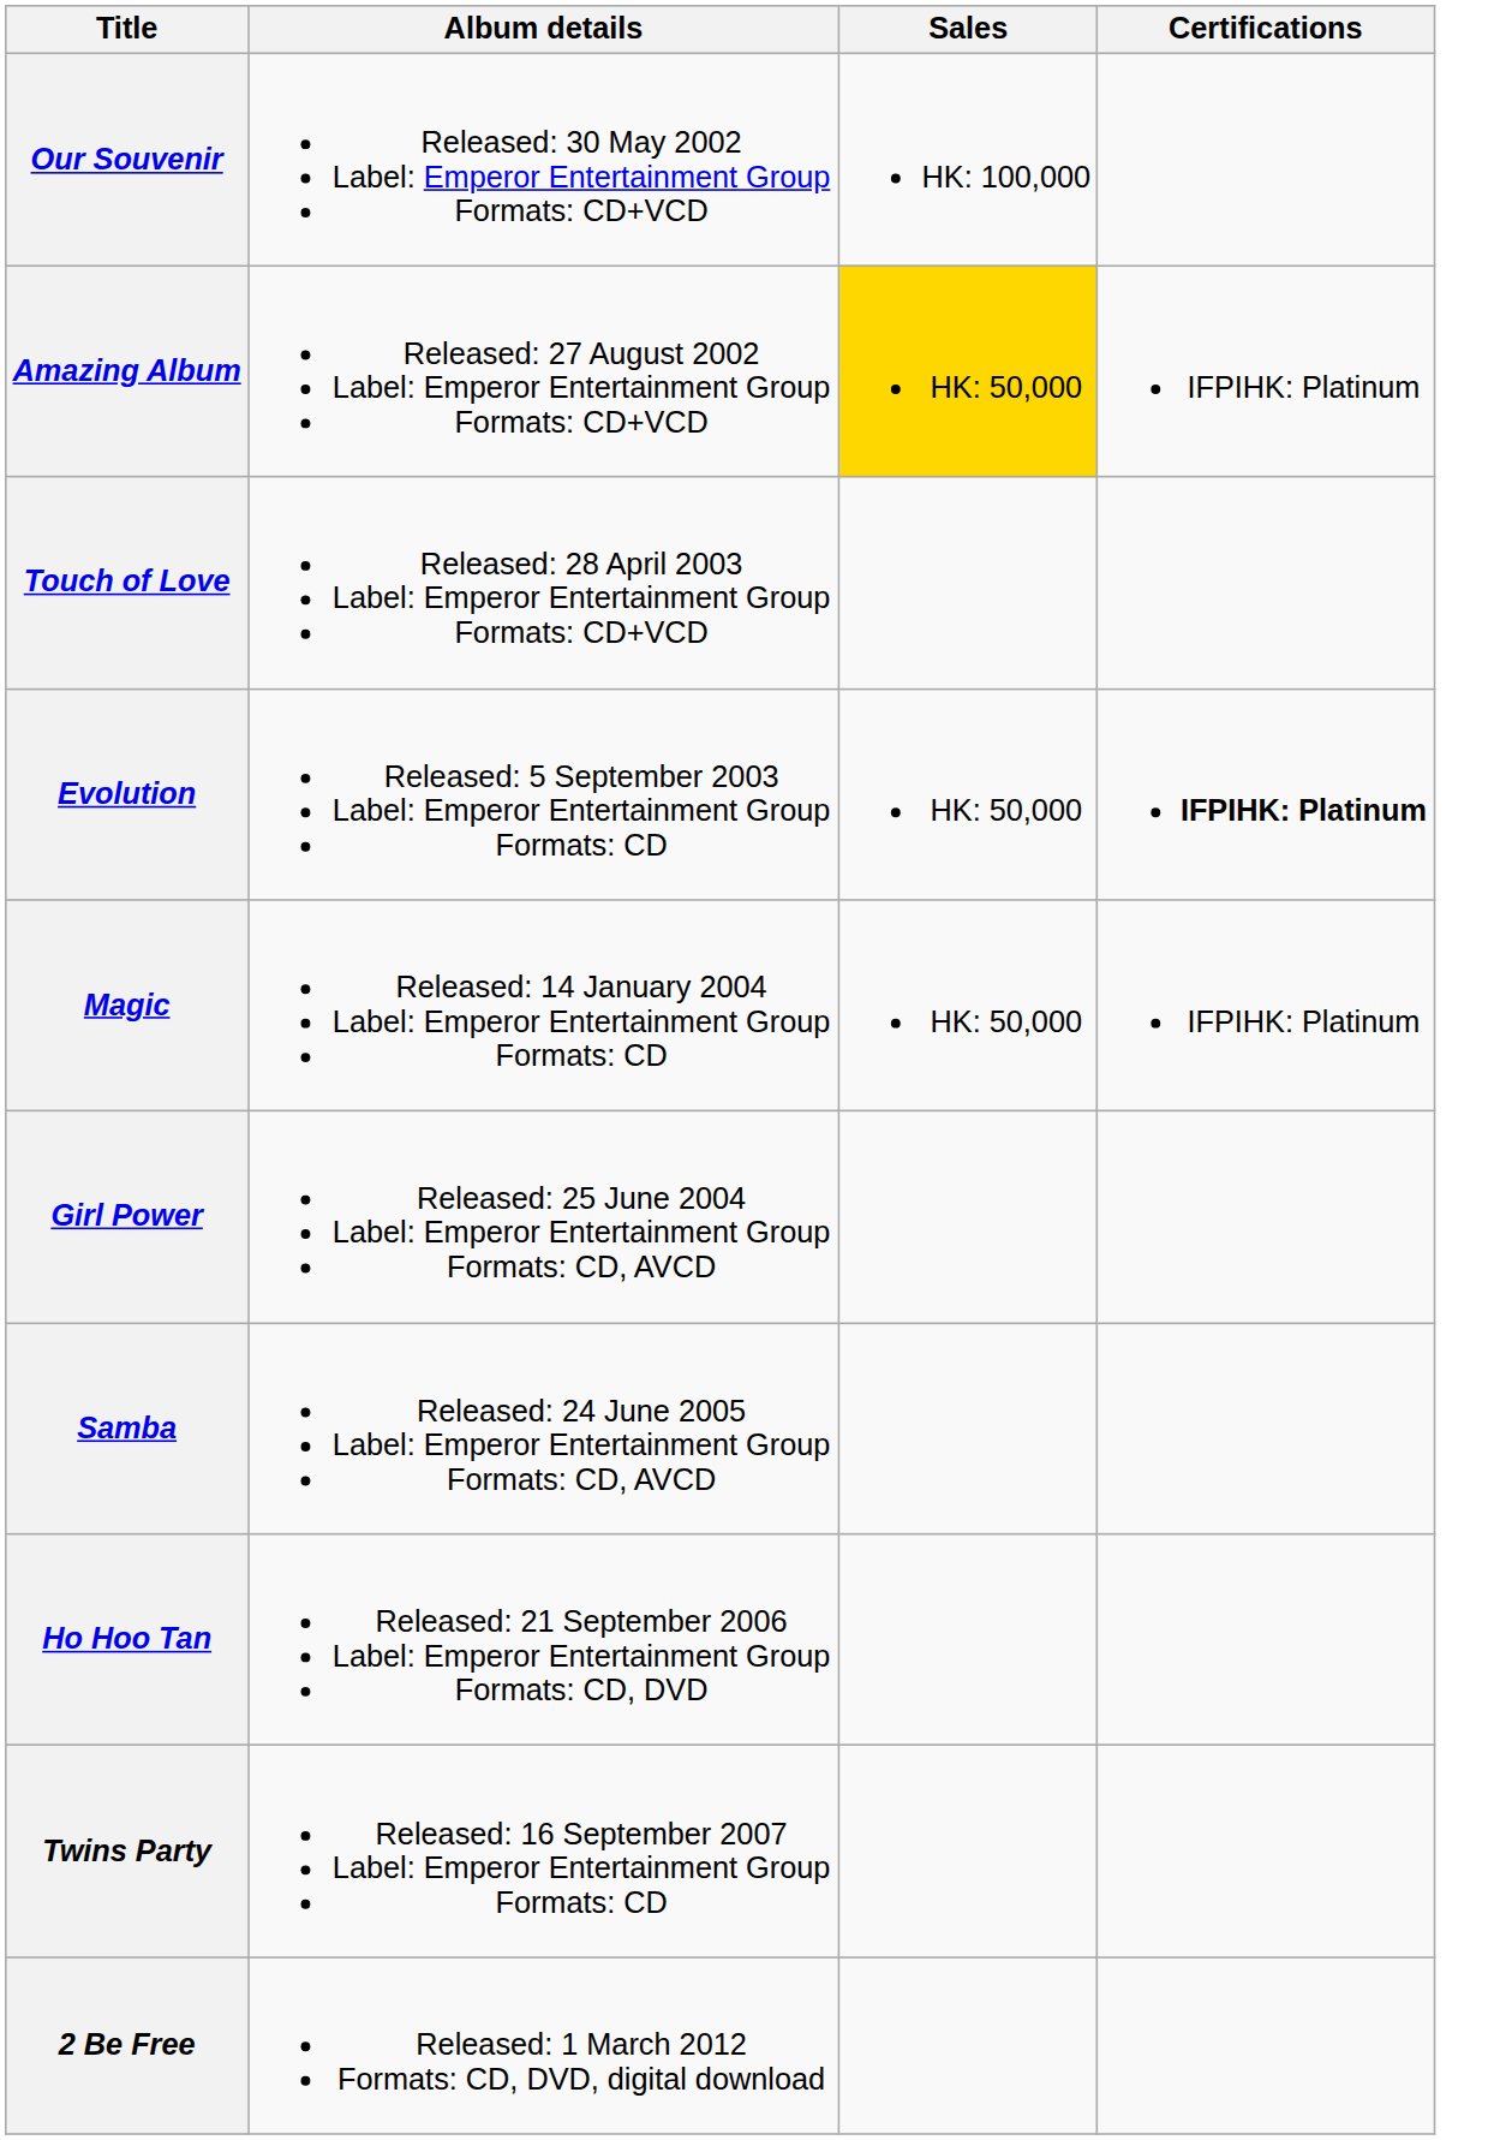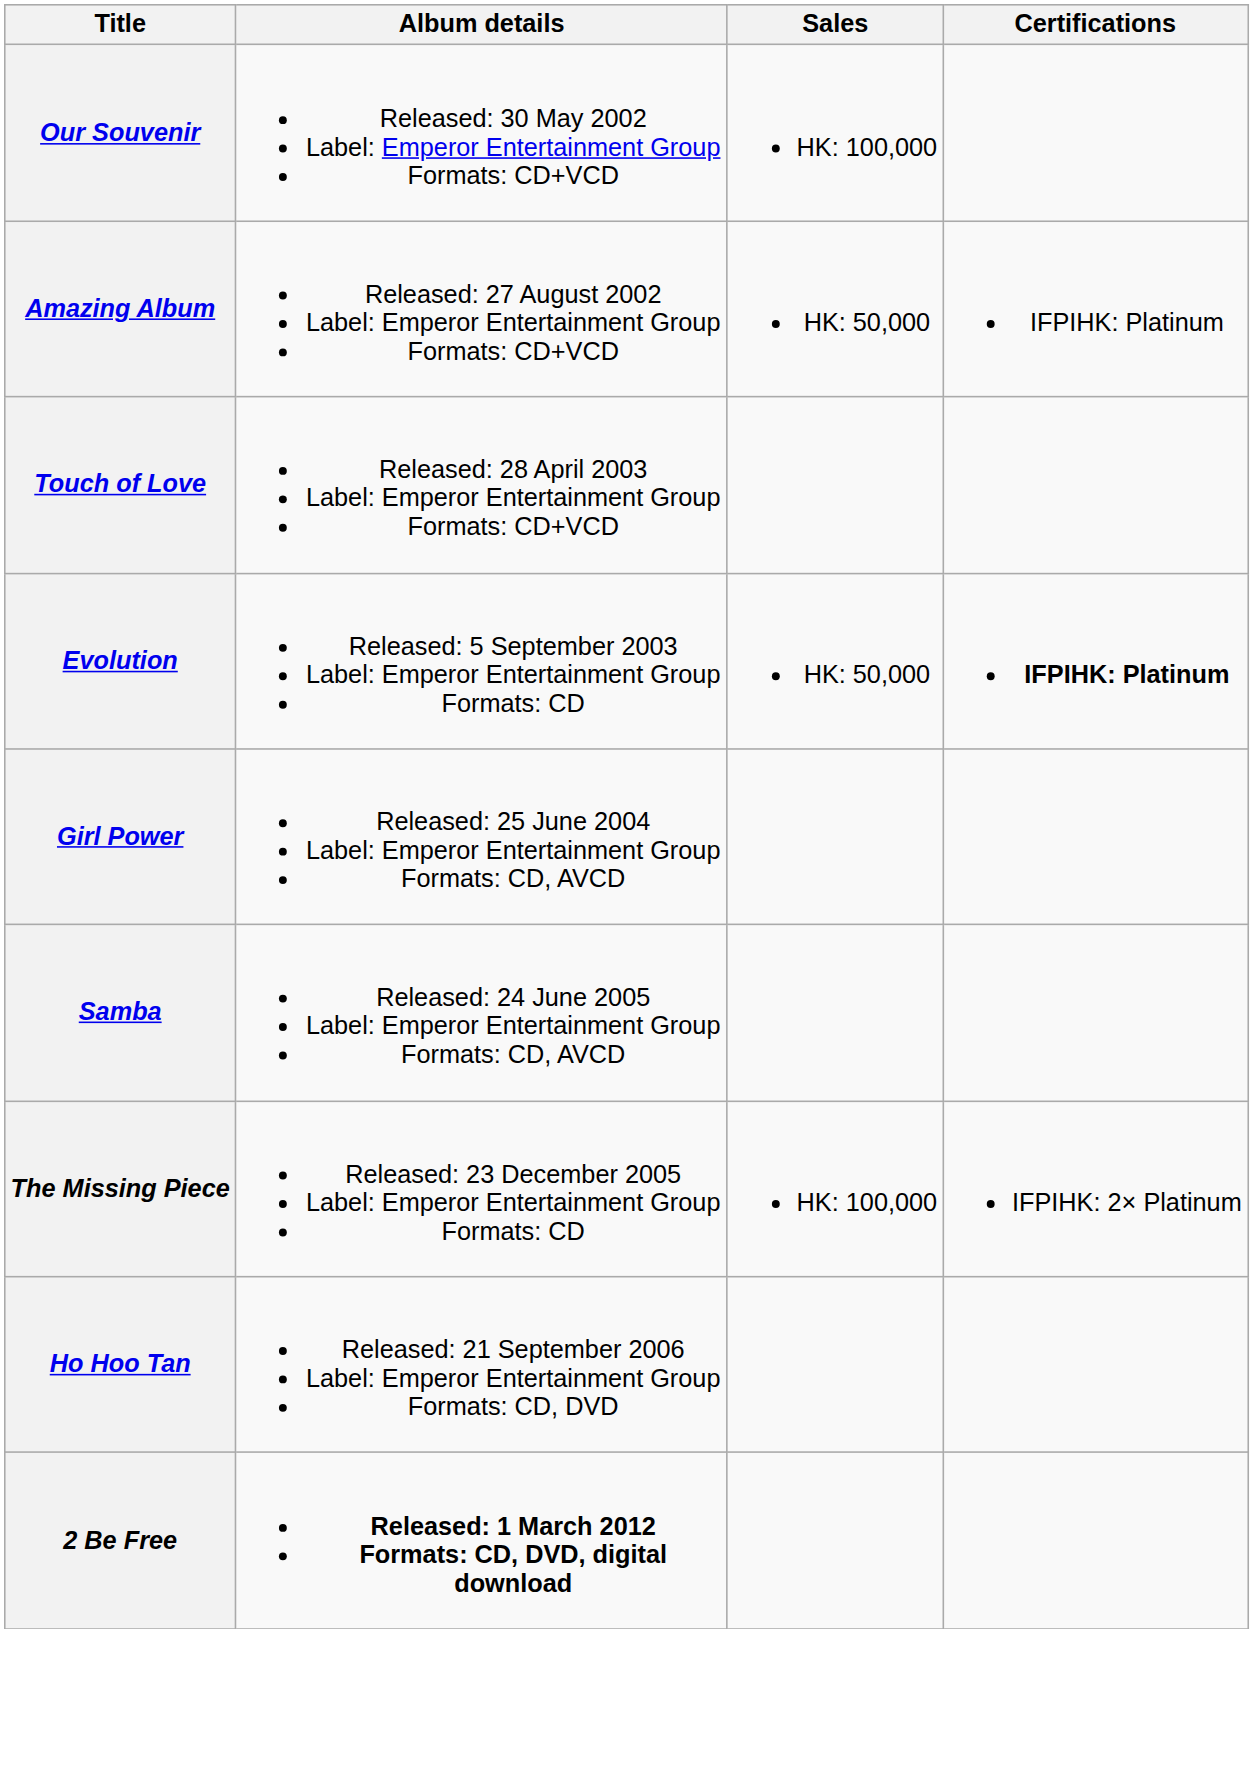Amazing Album | Sales: gold background -> no background
- row: Magic | Released: 14 January 2004 Label: Emperor Entertainment Group Formats: CD | HK: 50,000 | IFPIHK: Platinum
+ row: The Missing Piece | Released: 23 December 2005 Label: Emperor Entertainment Group Formats: CD | HK: 100,000 | IFPIHK: 2× Platinum
- row: Twins Party | Released: 16 September 2007 Label: Emperor Entertainment Group Formats: CD
2 Be Free | Album details: normal -> bold
